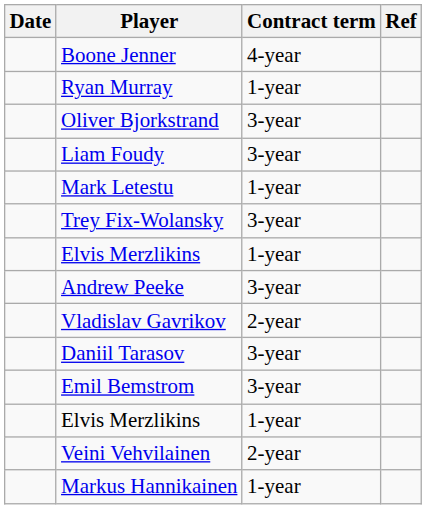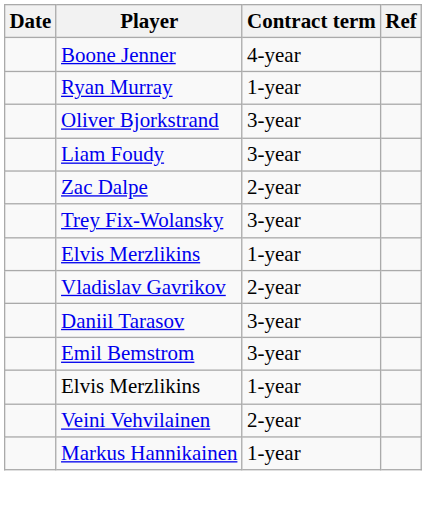- row: Mark Letestu | 1-year
+ row: Zac Dalpe | 2-year
- row: Andrew Peeke | 3-year
